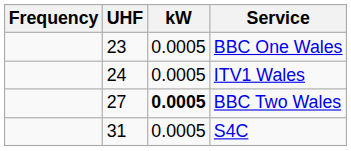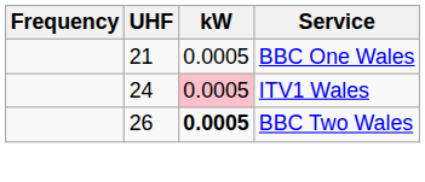BBC One Wales | UHF: 23 -> 21
ITV1 Wales | kW: no background -> pink background
BBC Two Wales | UHF: 27 -> 26
- row: 31 | 0.0005 | S4C
